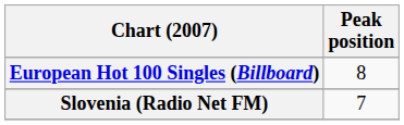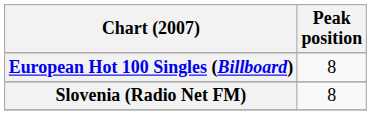Slovenia (Radio Net FM) | Peak position: 7 -> 8
